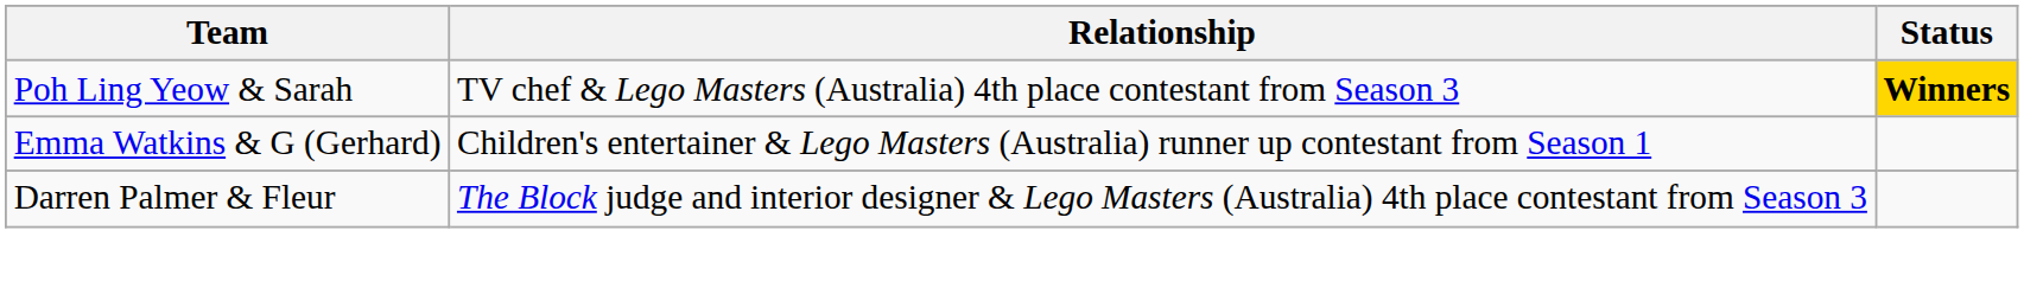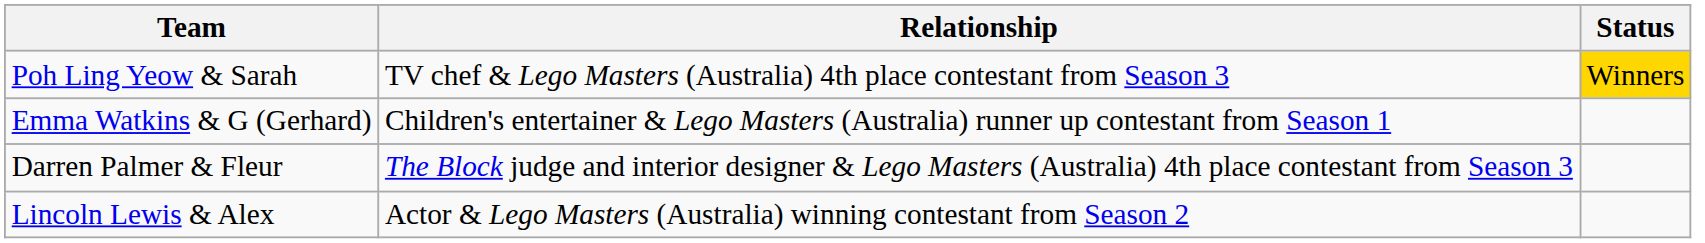Poh Ling Yeow & Sarah | Status: bold -> normal
+ row: Lincoln Lewis & Alex | Actor & Lego Masters (Australia) winning contestant from Season 2
